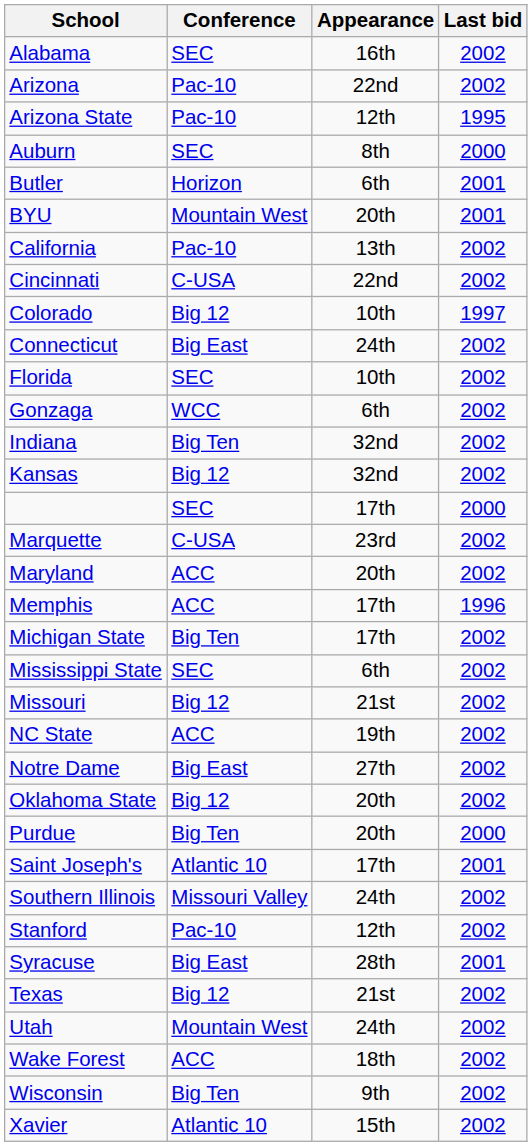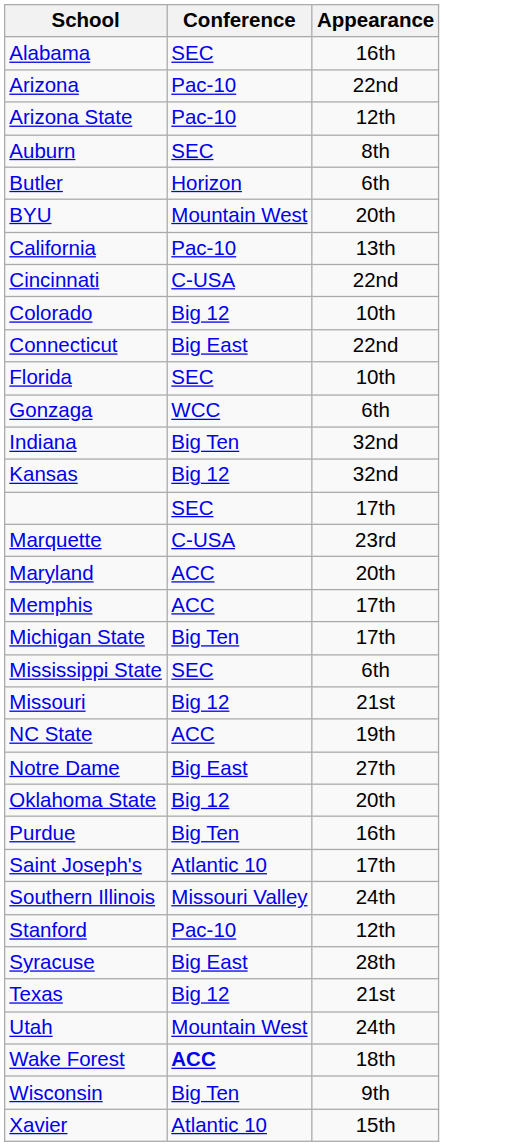- column: Last bid | 2002 | 2002 | 1995 | 2000 | 2001 | 2001 | 2002 | 2002 | 1997 | 2002 | 2002 | 2002 | 2002 | 2002 | 2000 | 2002 | 2002 | 1996 | 2002 | 2002 | 2002 | 2002 | 2002 | 2002 | 2000 | 2001 | 2002 | 2002 | 2001 | 2002 | 2002 | 2002 | 2002 | 2002
Connecticut | Appearance: 24th -> 22nd
Purdue | Appearance: 20th -> 16th
Wake Forest | Conference: normal -> bold
